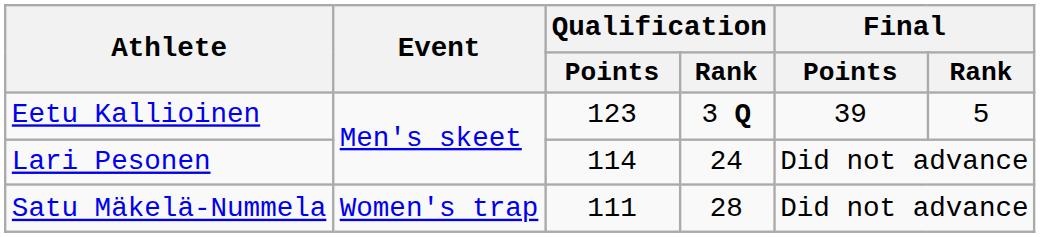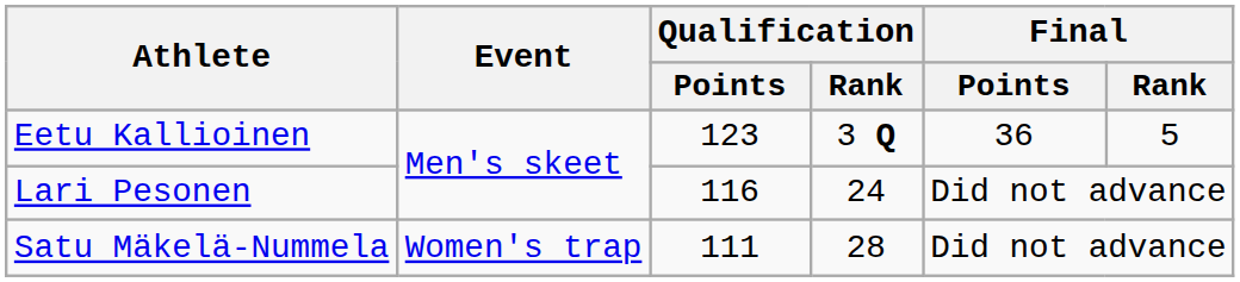Eetu Kallioinen | Final / Points: 39 -> 36
Lari Pesonen | Qualification / Points: 114 -> 116
